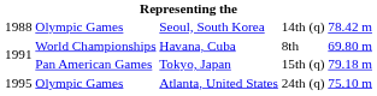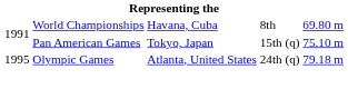- row: 1988 | Olympic Games | Seoul, South Korea | 14th (q) | 78.42 m
Tokyo, Japan | column 5: 79.18 m -> 75.10 m
Atlanta, United States | column 5: 75.10 m -> 79.18 m
